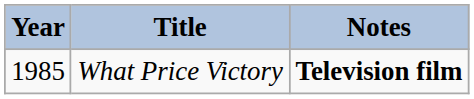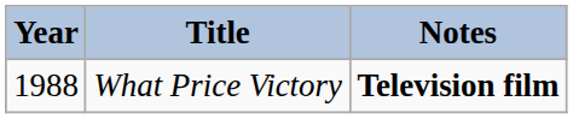What Price Victory | Year: 1985 -> 1988
